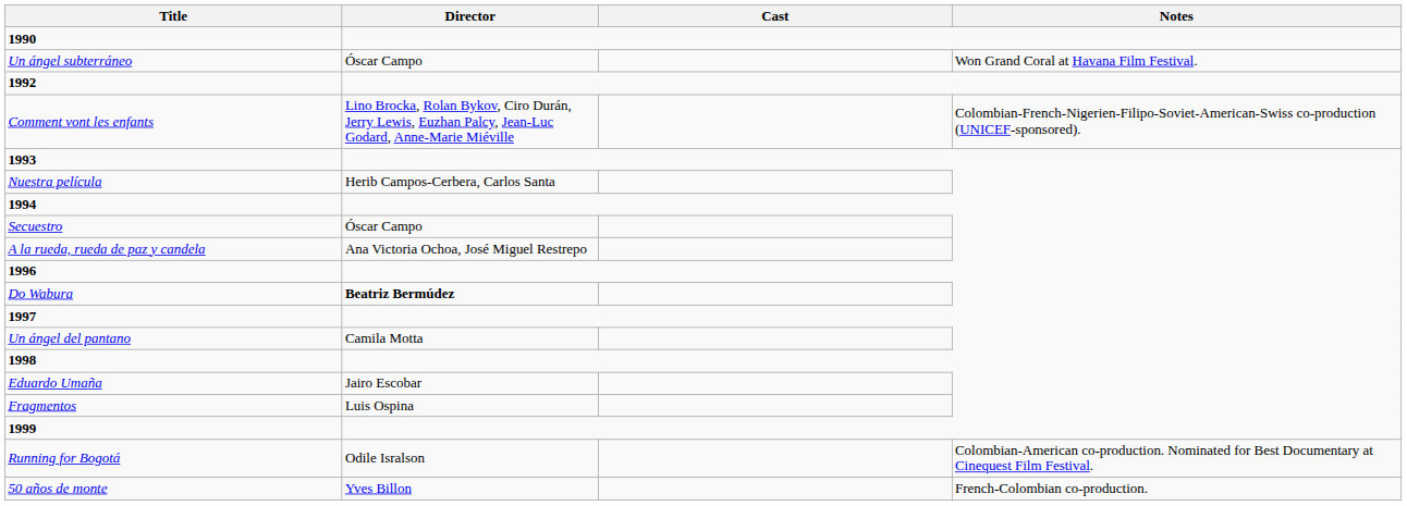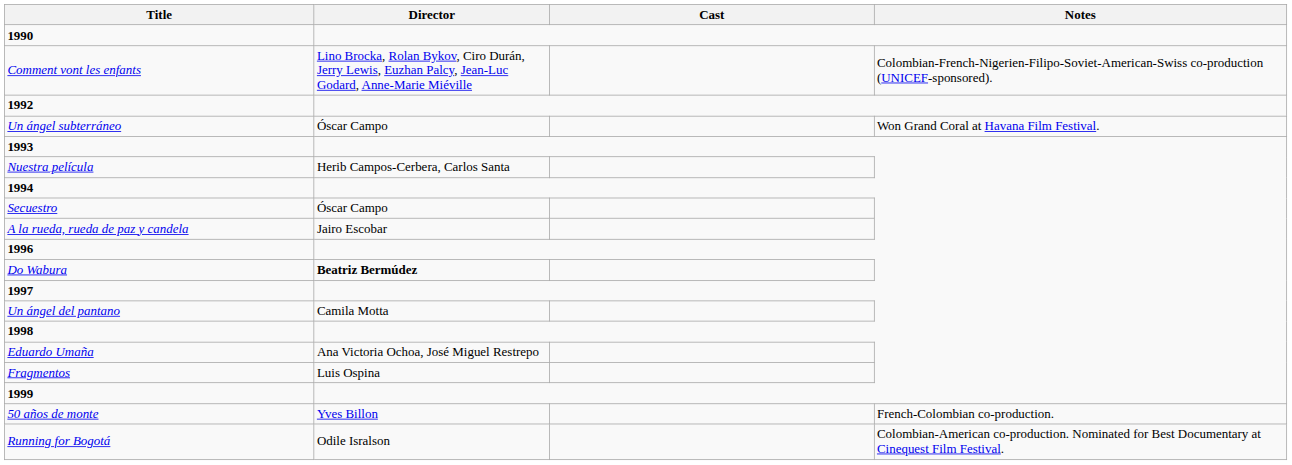rows swapped: Comment vont les enfants <-> Un ángel subterráneo
A la rueda, rueda de paz y candela | Director: Ana Victoria Ochoa, José Miguel Restrepo -> Jairo Escobar
Eduardo Umaña | Director: Jairo Escobar -> Ana Victoria Ochoa, José Miguel Restrepo
rows swapped: 50 años de monte <-> Running for Bogotá
